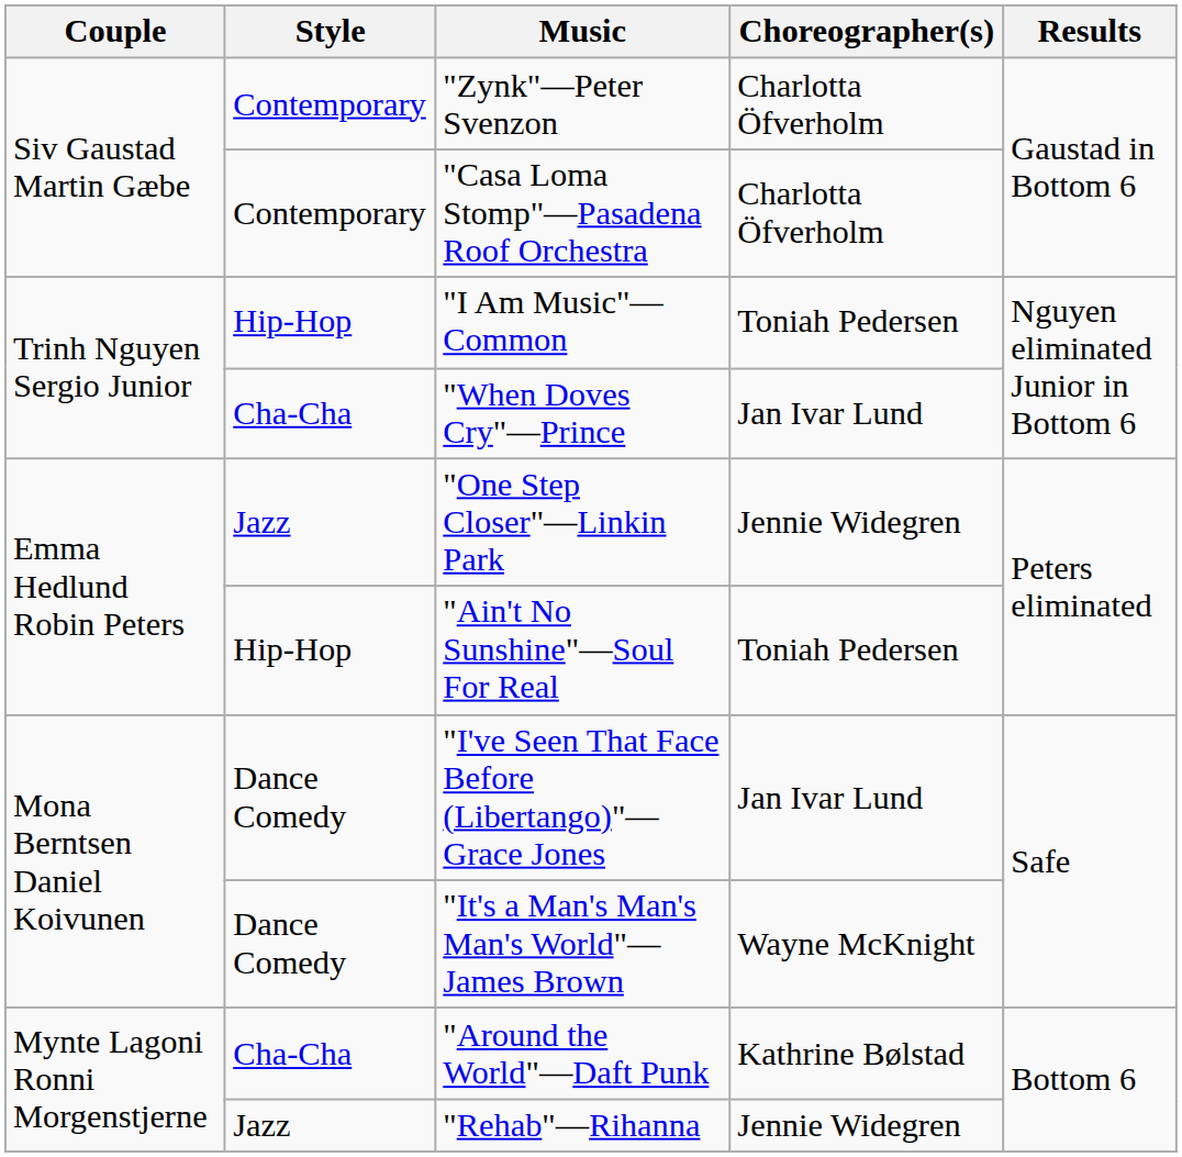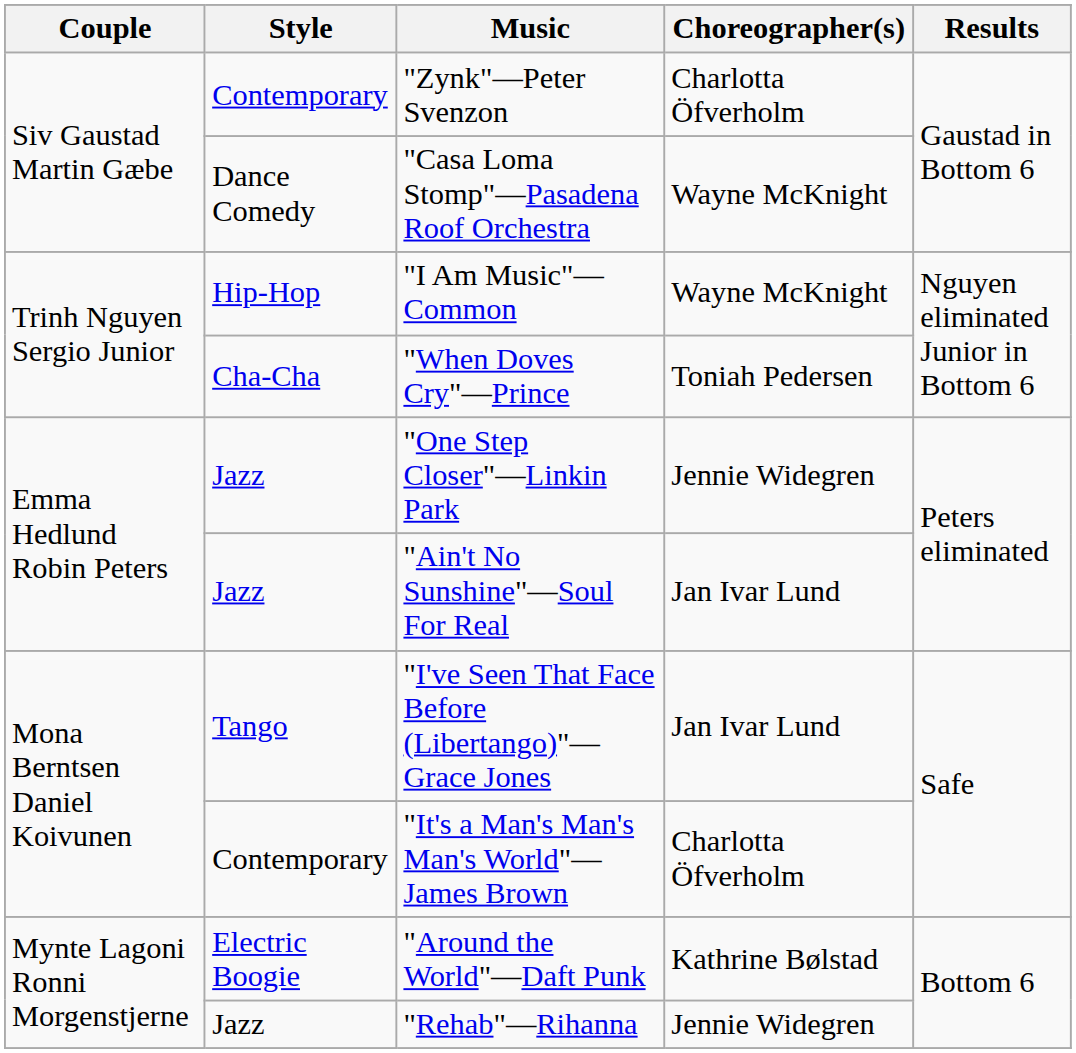"Casa Loma Stomp"—Pasadena Roof Orchestra | Style: Contemporary -> Dance Comedy
"Casa Loma Stomp"—Pasadena Roof Orchestra | Choreographer(s): Charlotta Öfverholm -> Wayne McKnight
"I Am Music"—Common | Choreographer(s): Toniah Pedersen -> Wayne McKnight
"When Doves Cry"—Prince | Choreographer(s): Jan Ivar Lund -> Toniah Pedersen
"Ain't No Sunshine"—Soul For Real | Style: Hip-Hop -> Jazz
"Ain't No Sunshine"—Soul For Real | Choreographer(s): Toniah Pedersen -> Jan Ivar Lund
"I've Seen That Face Before (Libertango)"—Grace Jones | Style: Dance Comedy -> Tango
"It's a Man's Man's Man's World"—James Brown | Style: Dance Comedy -> Contemporary
"It's a Man's Man's Man's World"—James Brown | Choreographer(s): Wayne McKnight -> Charlotta Öfverholm
"Around the World"—Daft Punk | Style: Cha-Cha -> Electric Boogie
